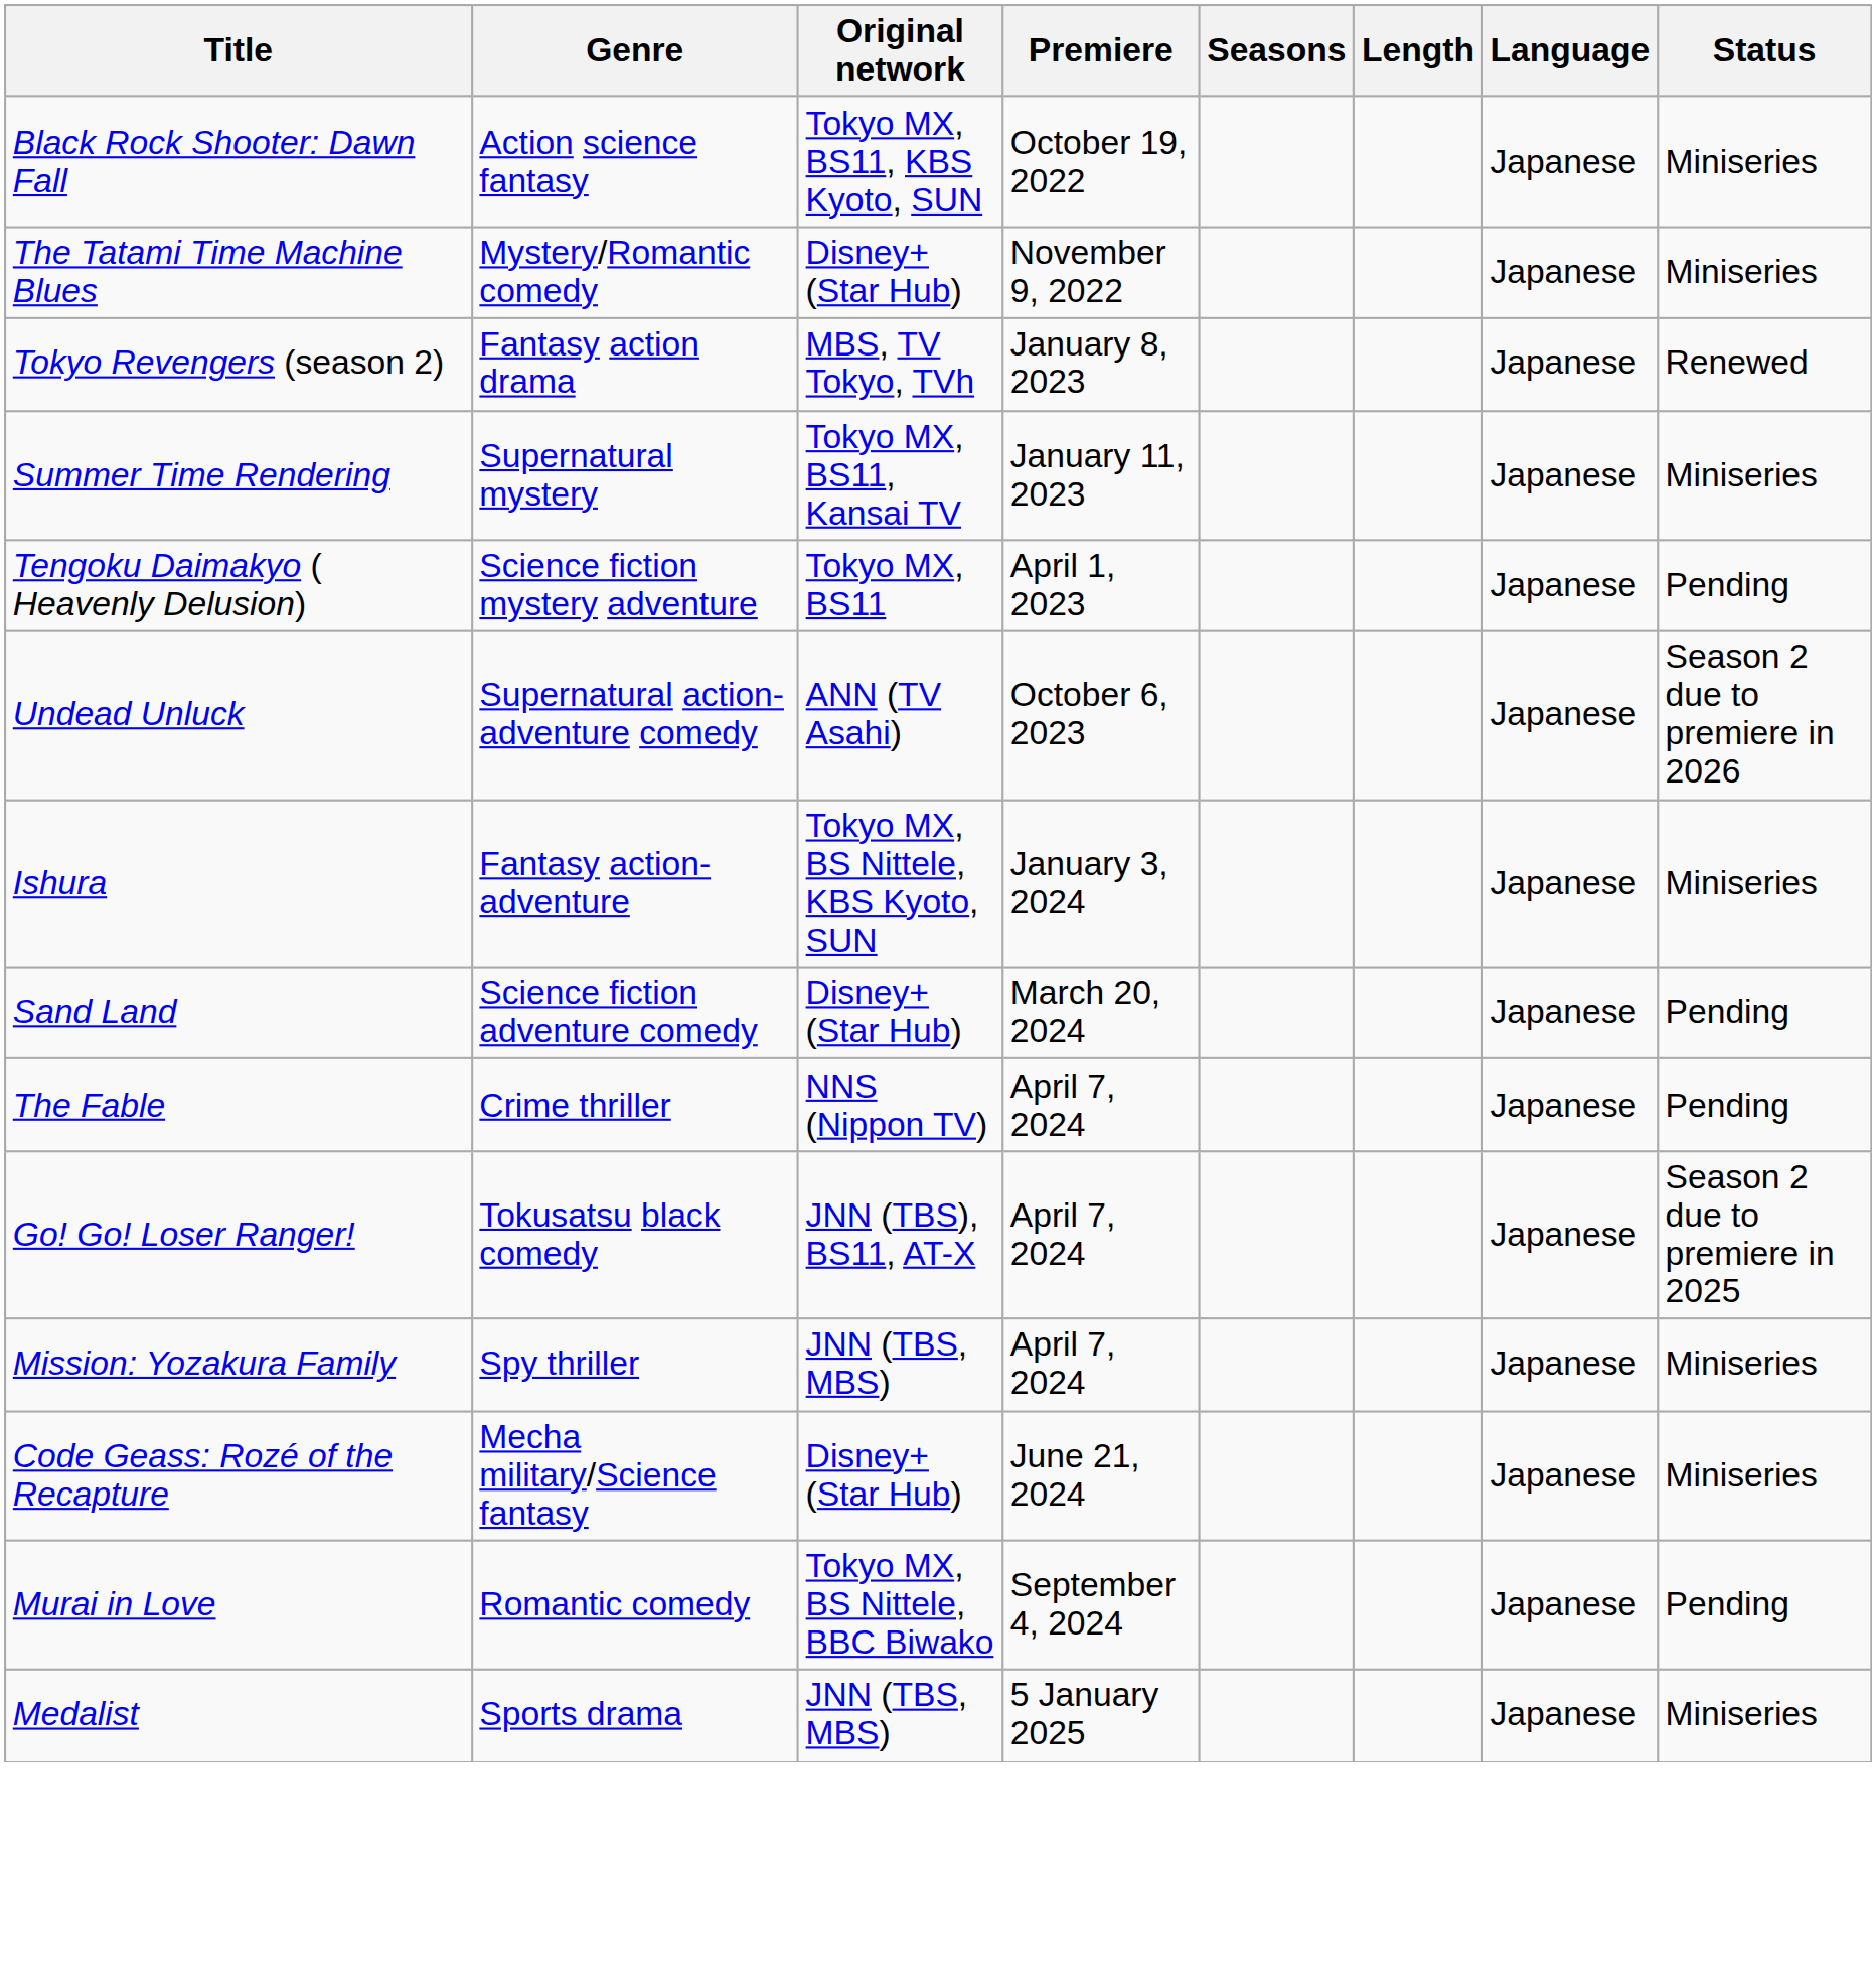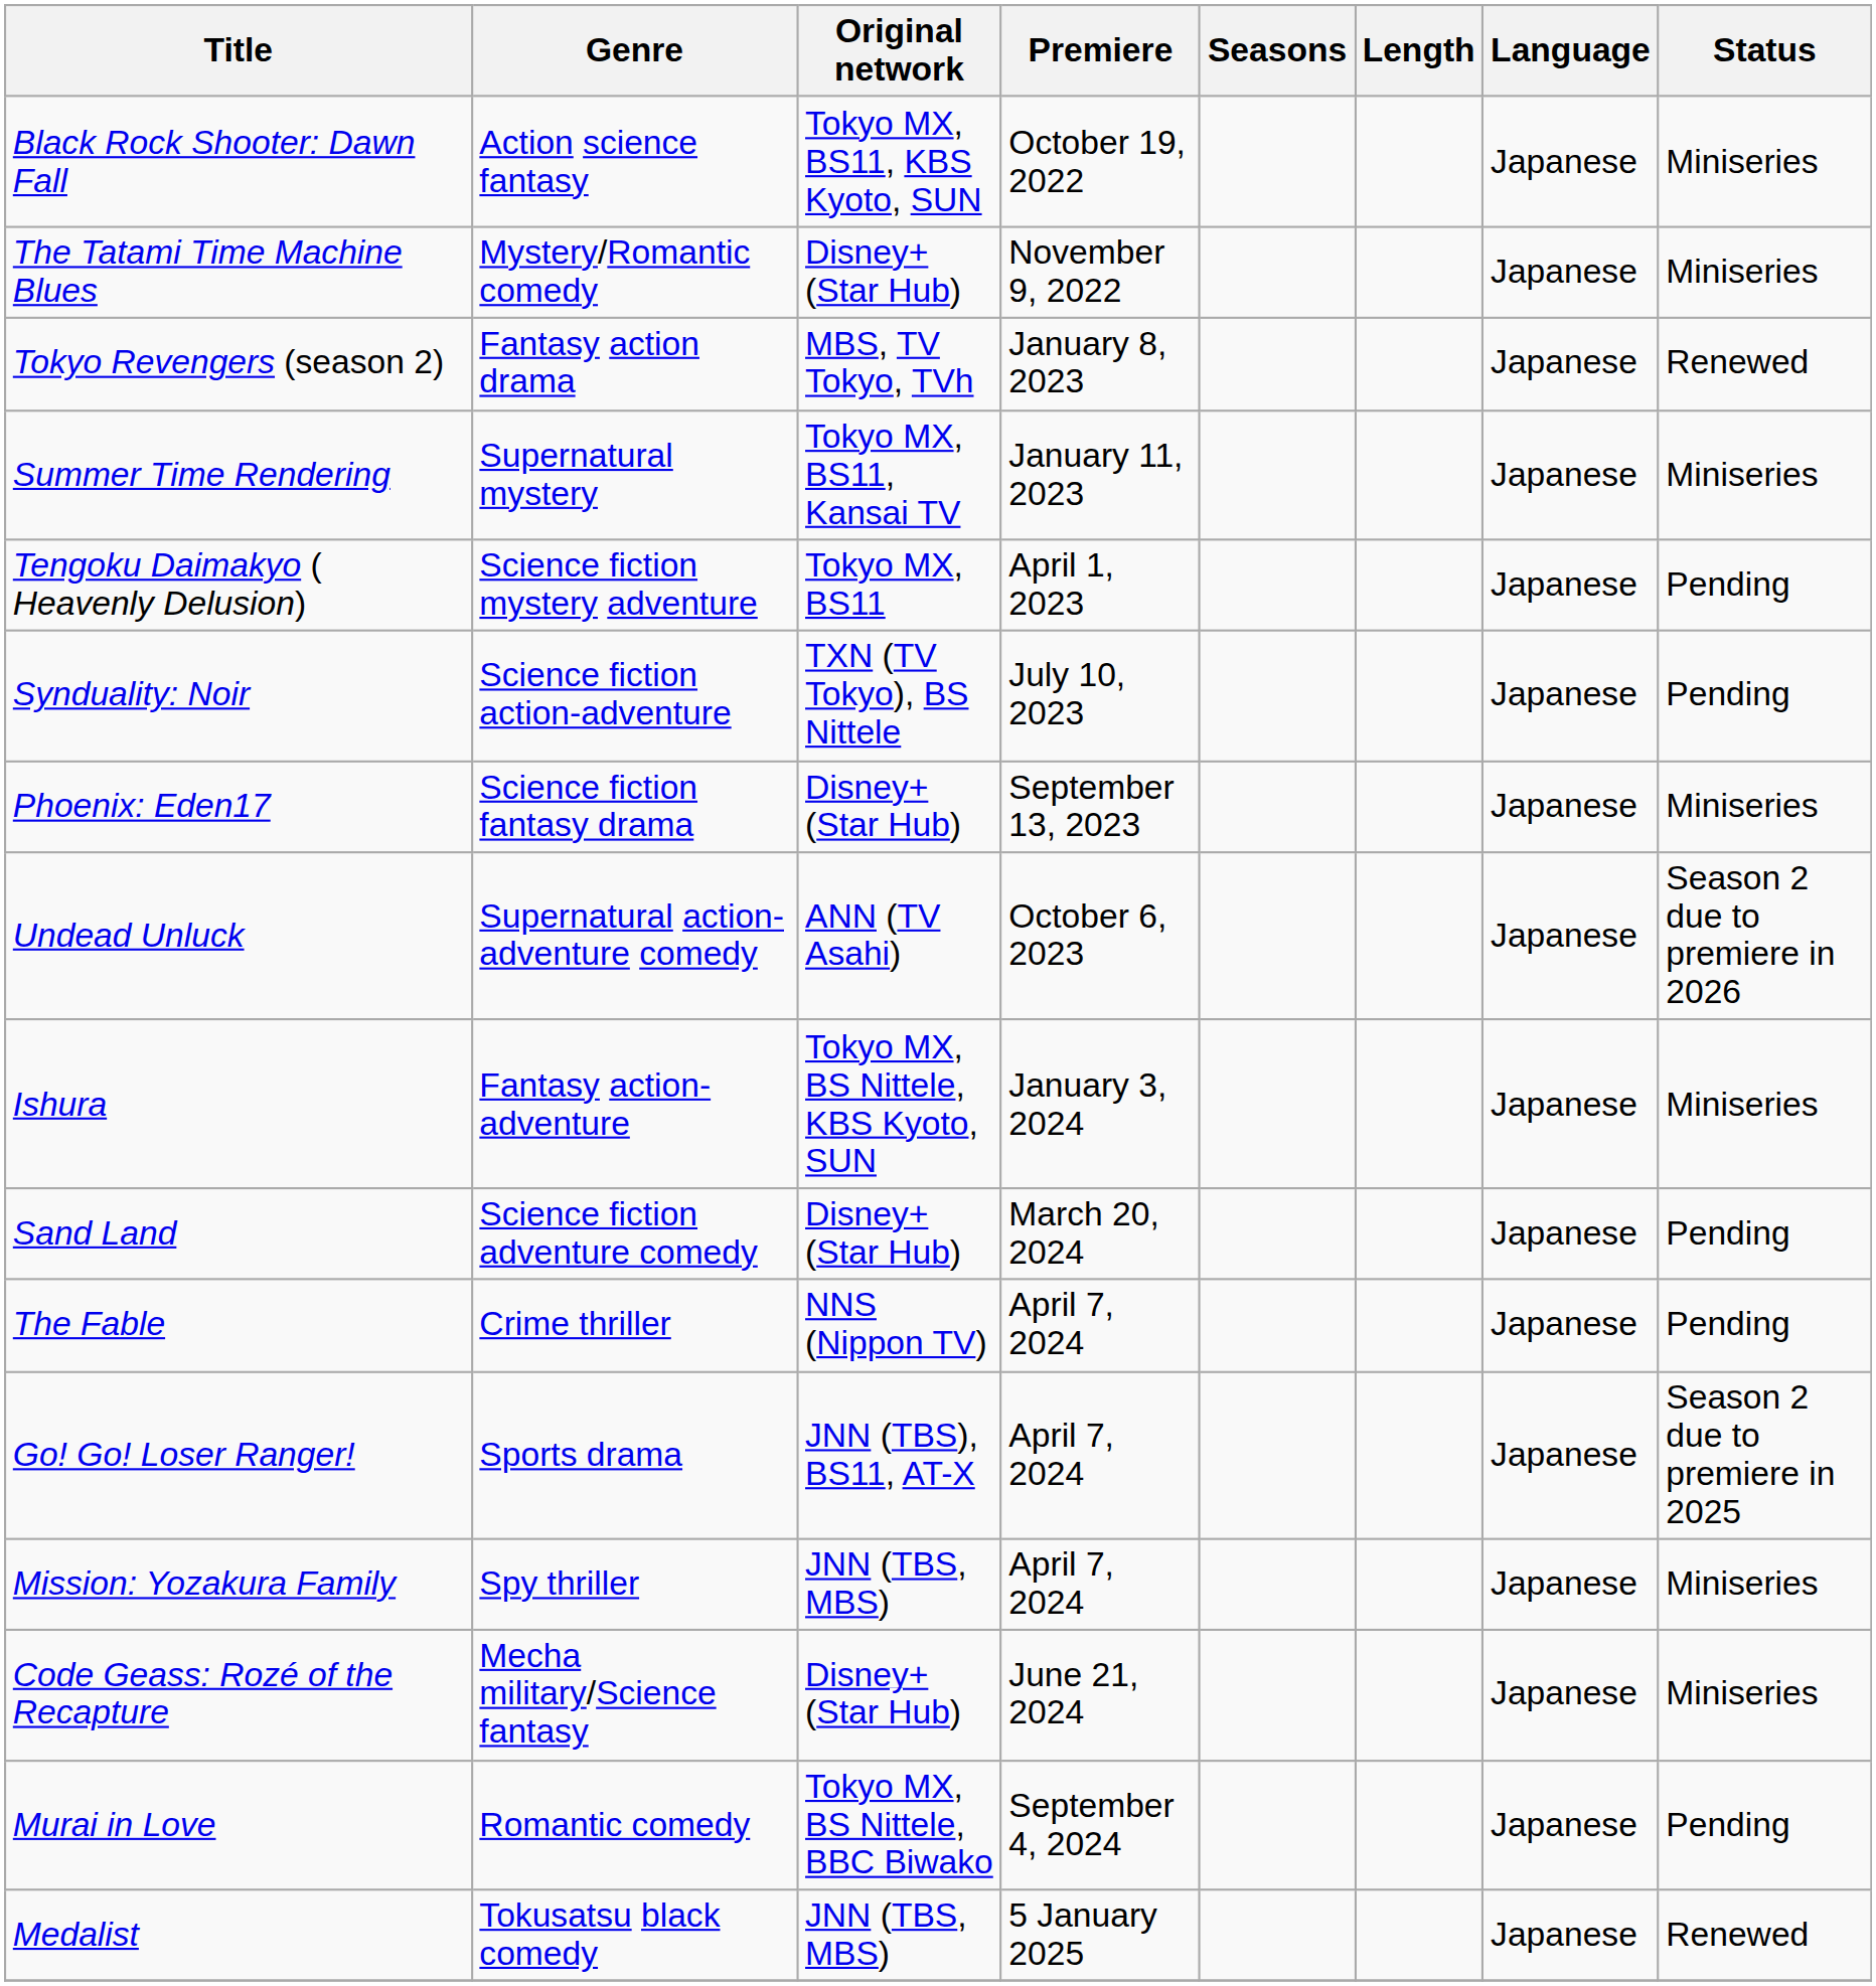+ row: Synduality: Noir | Science fiction action-adventure | TXN (TV Tokyo), BS Nittele | July 10, 2023 | Japanese | Pending
+ row: Phoenix: Eden17 | Science fiction fantasy drama | Disney+ (Star Hub) | September 13, 2023 | Japanese | Miniseries
Go! Go! Loser Ranger! | Genre: Tokusatsu black comedy -> Sports drama
Medalist | Genre: Sports drama -> Tokusatsu black comedy
Medalist | Status: Miniseries -> Renewed
